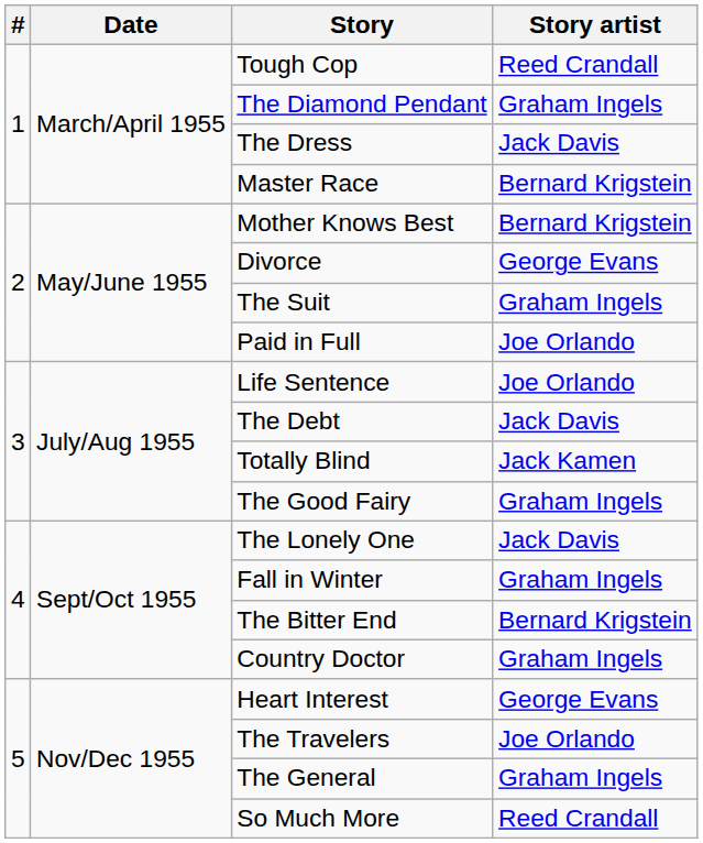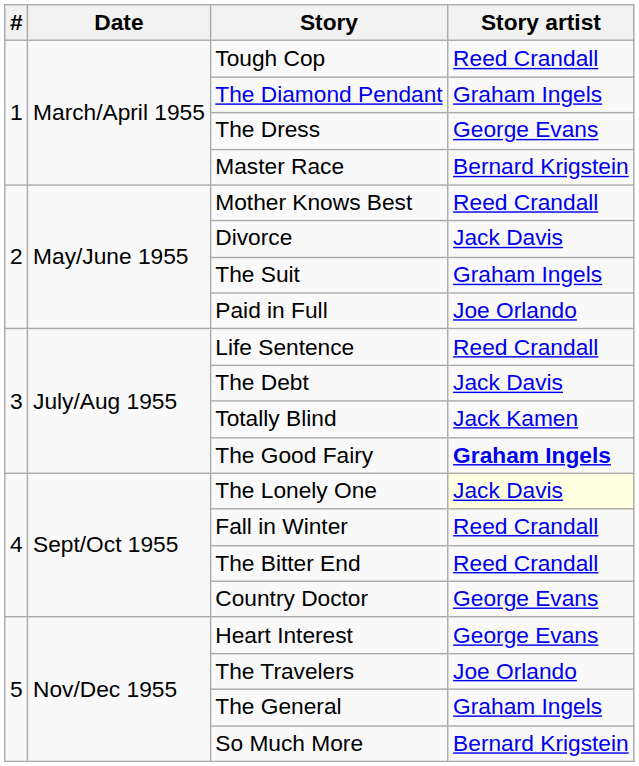The Dress | Story artist: Jack Davis -> George Evans
Mother Knows Best | Story artist: Bernard Krigstein -> Reed Crandall
Divorce | Story artist: George Evans -> Jack Davis
Life Sentence | Story artist: Joe Orlando -> Reed Crandall
The Good Fairy | Story artist: normal -> bold
The Lonely One | Story artist: no background -> lightyellow background
Fall in Winter | Story artist: Graham Ingels -> Reed Crandall
The Bitter End | Story artist: Bernard Krigstein -> Reed Crandall
Country Doctor | Story artist: Graham Ingels -> George Evans
So Much More | Story artist: Reed Crandall -> Bernard Krigstein
